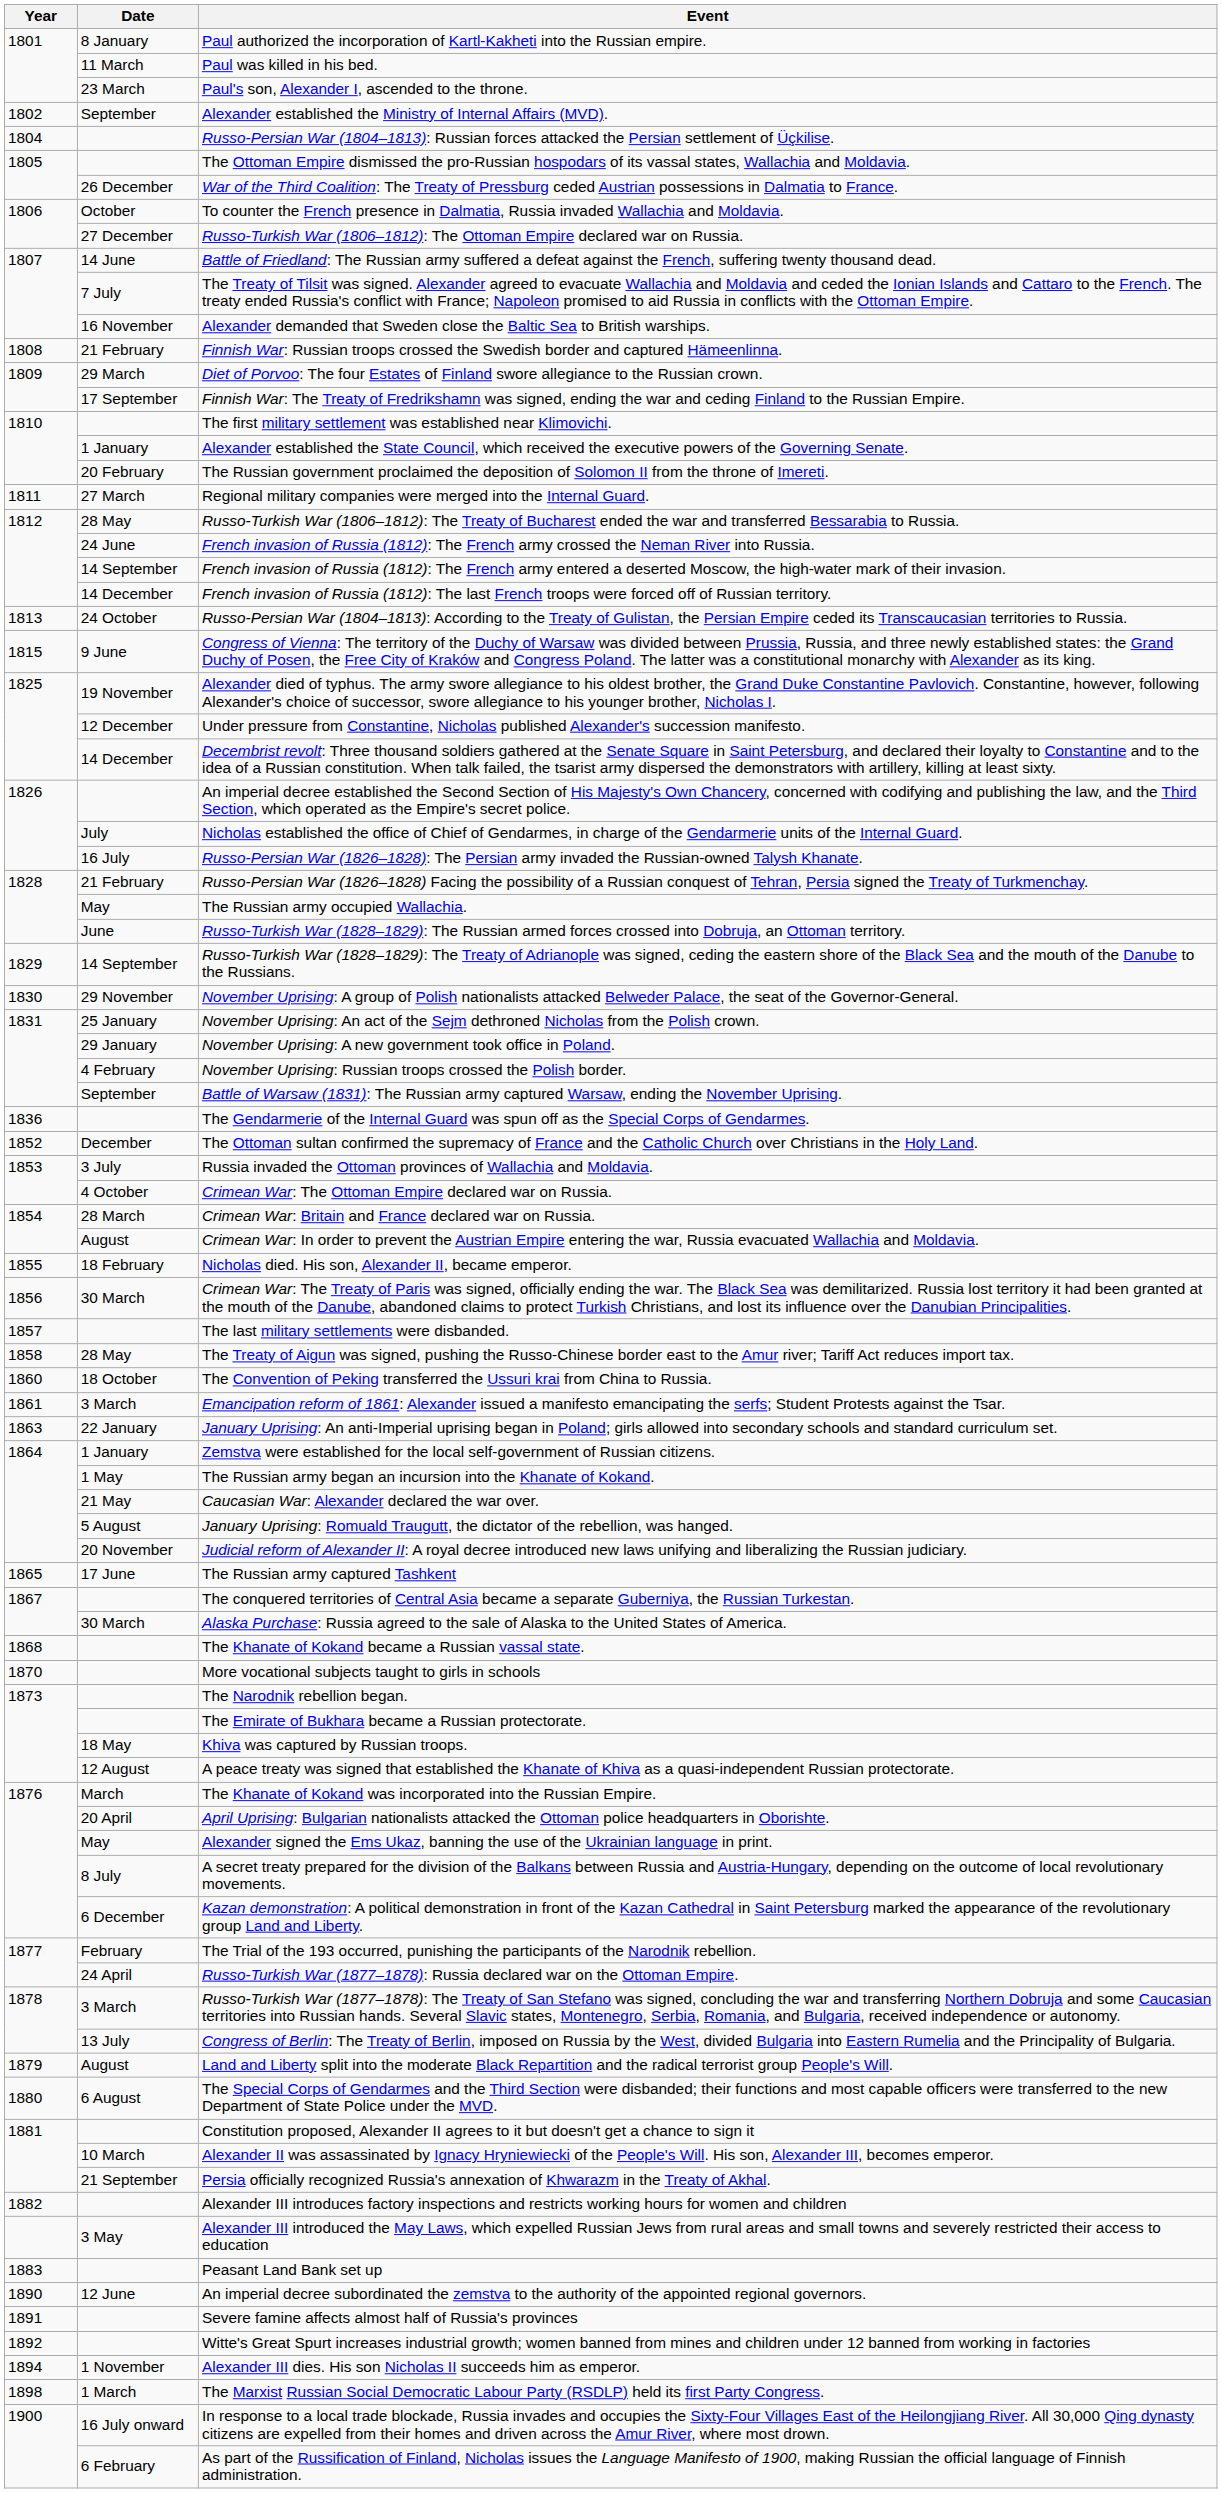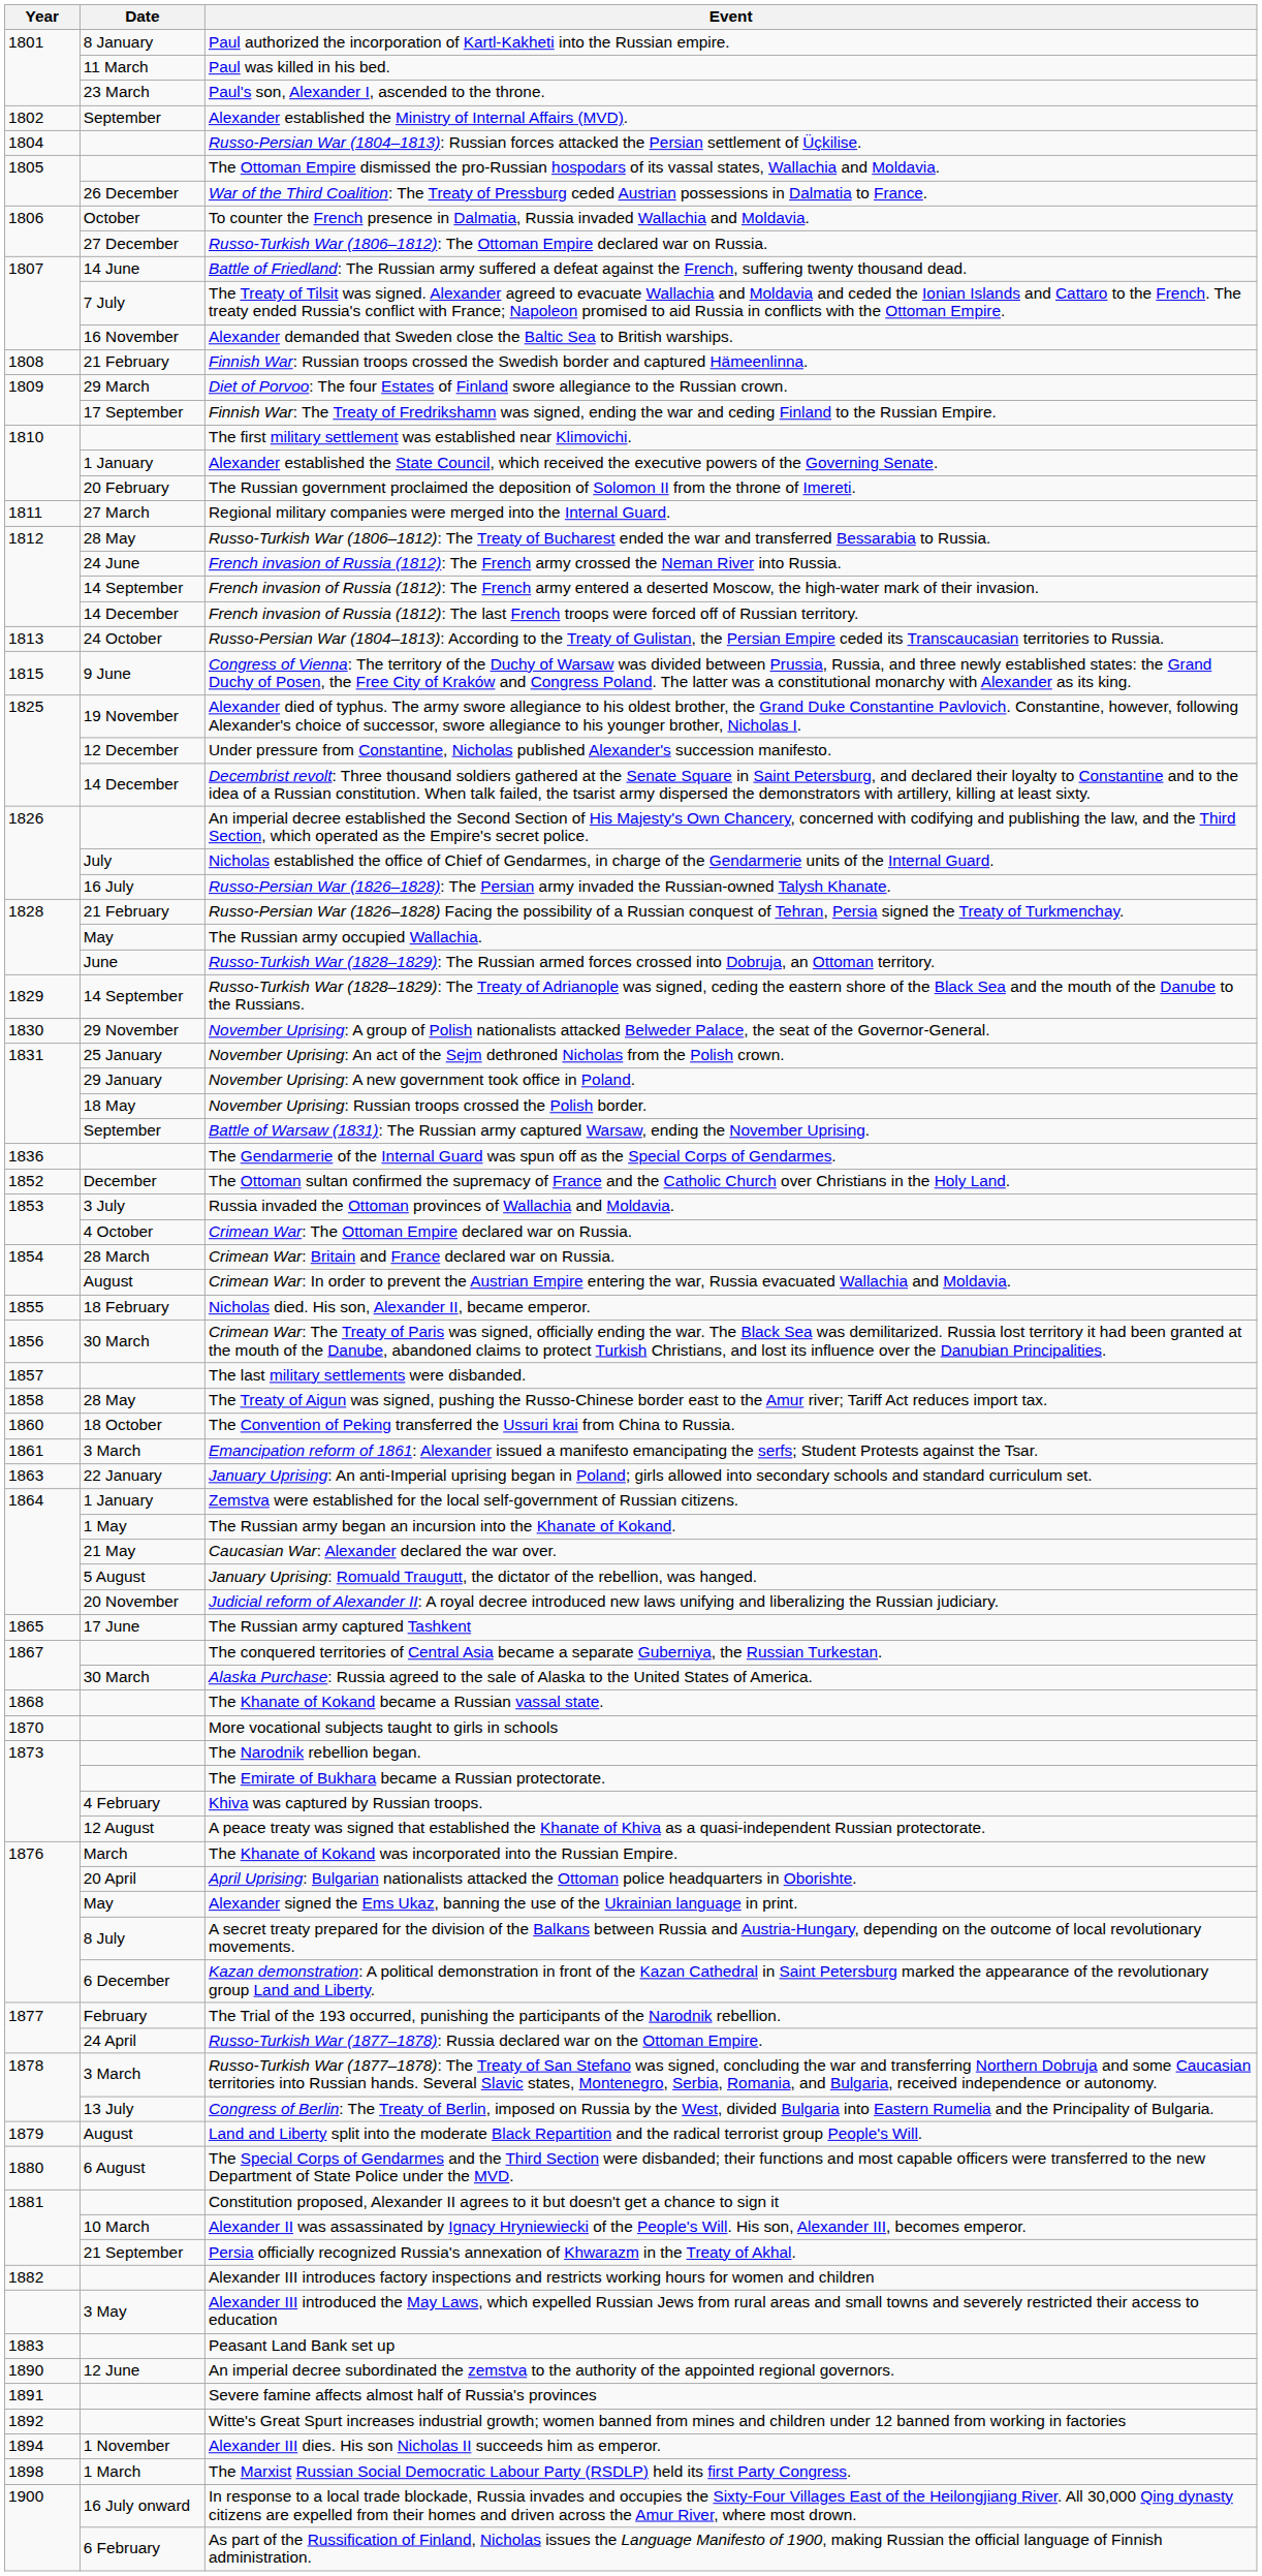November Uprising: Russian troops crossed the Polish border. | Date: 4 February -> 18 May
Khiva was captured by Russian troops. | Date: 18 May -> 4 February
